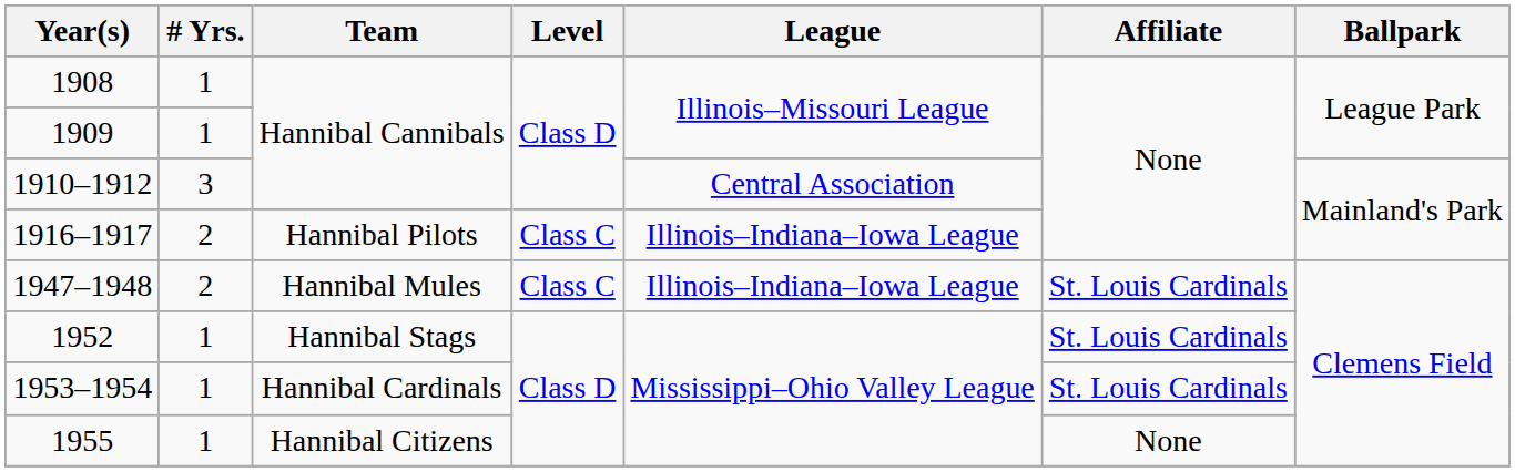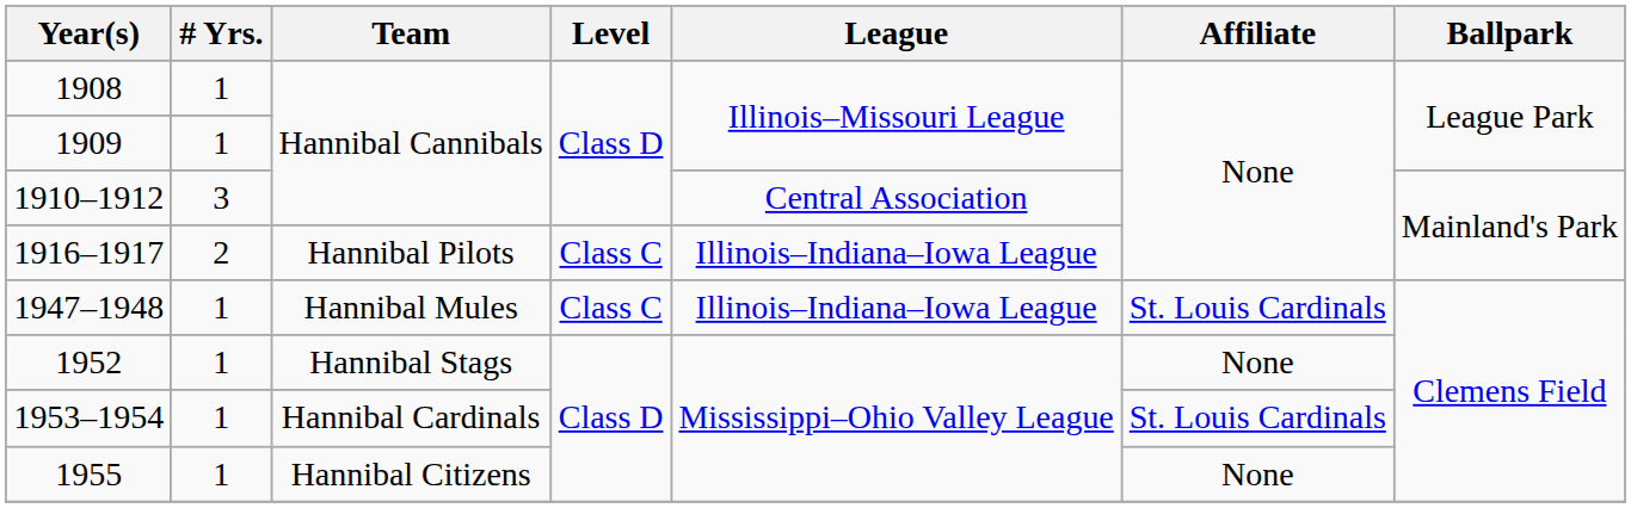1947–1948 | # Yrs.: 2 -> 1
1952 | Affiliate: St. Louis Cardinals -> None
